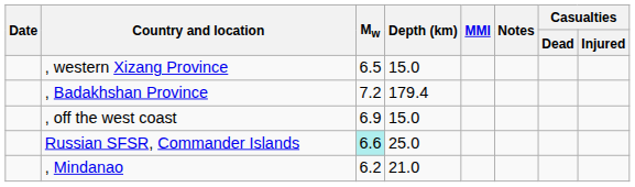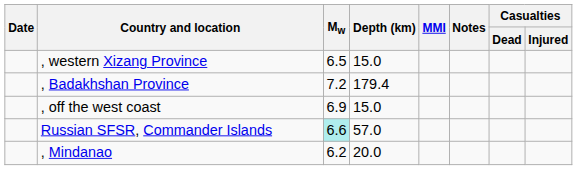Russian SFSR, Commander Islands | Depth (km): 25.0 -> 57.0
, Mindanao | Depth (km): 21.0 -> 20.0
